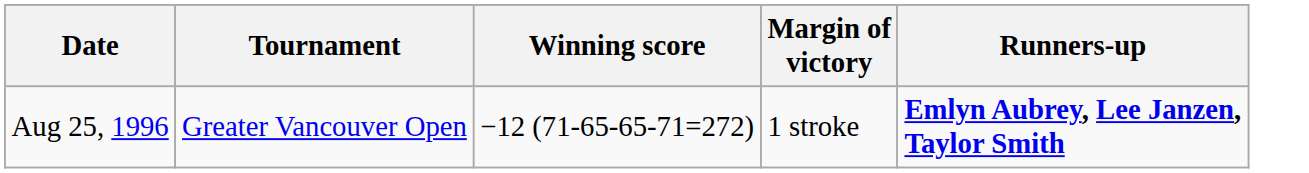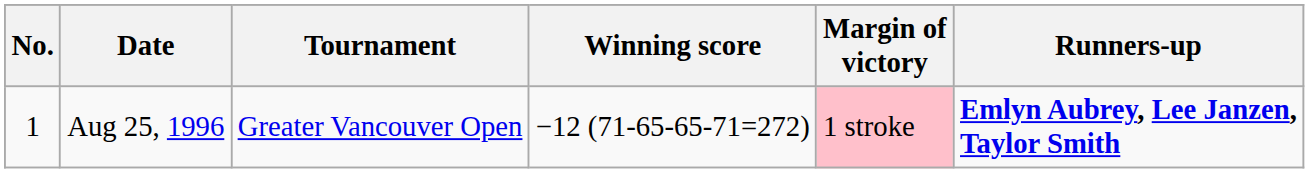+ column: No. | 1
Aug 25, 1996 | Margin of victory: no background -> pink background
